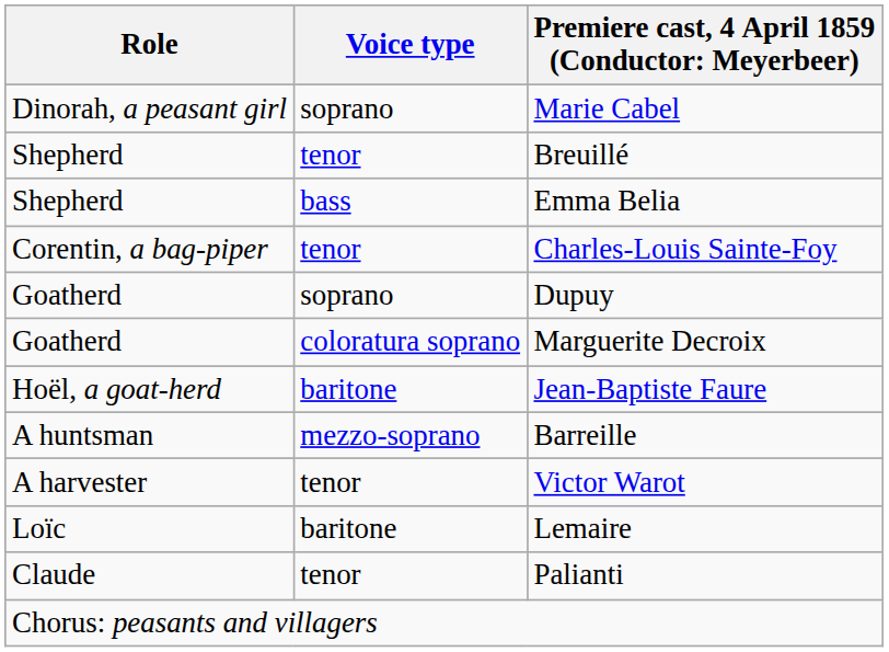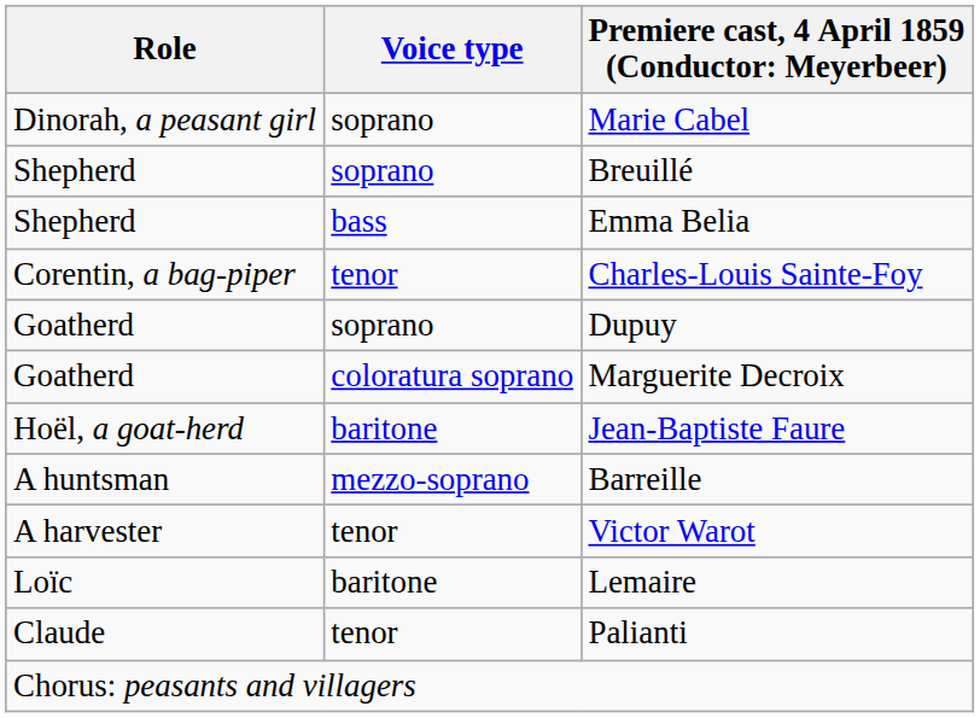Breuillé | Voice type: tenor -> soprano
